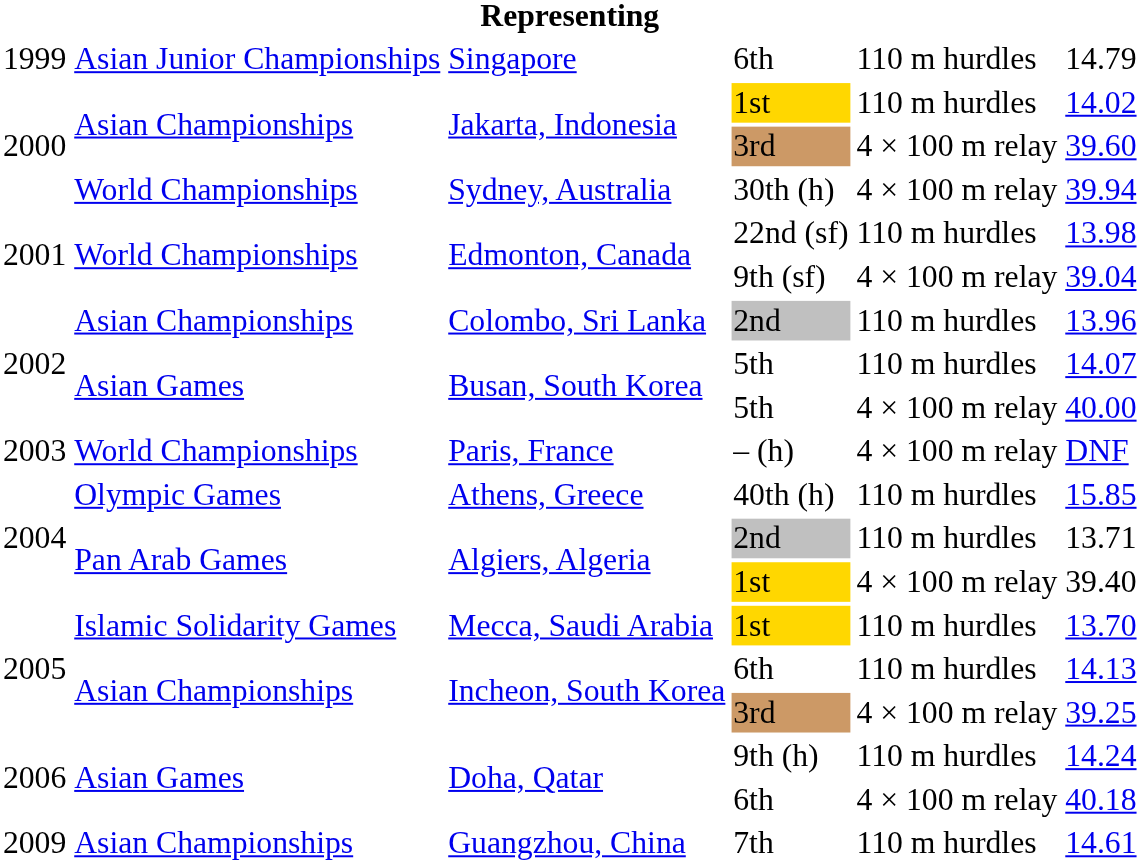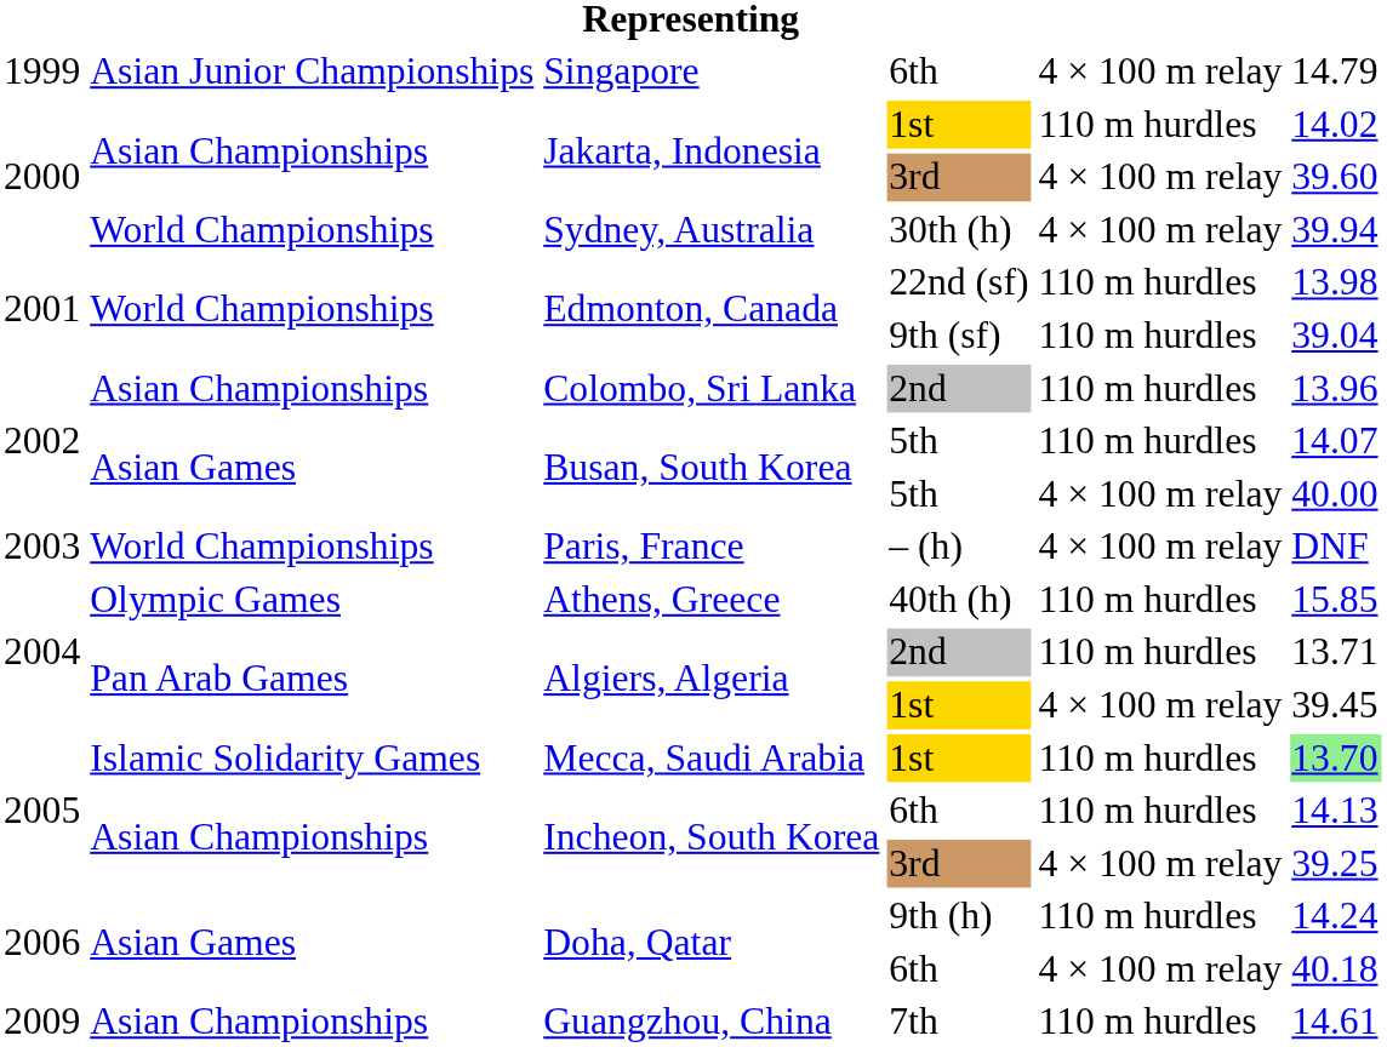Singapore | column 5: 110 m hurdles -> 4 × 100 m relay
Edmonton, Canada / 9th (sf) | column 5: 4 × 100 m relay -> 110 m hurdles
Algiers, Algeria / 1st | column 6: 39.40 -> 39.45
Mecca, Saudi Arabia | column 6: no background -> lightgreen background
